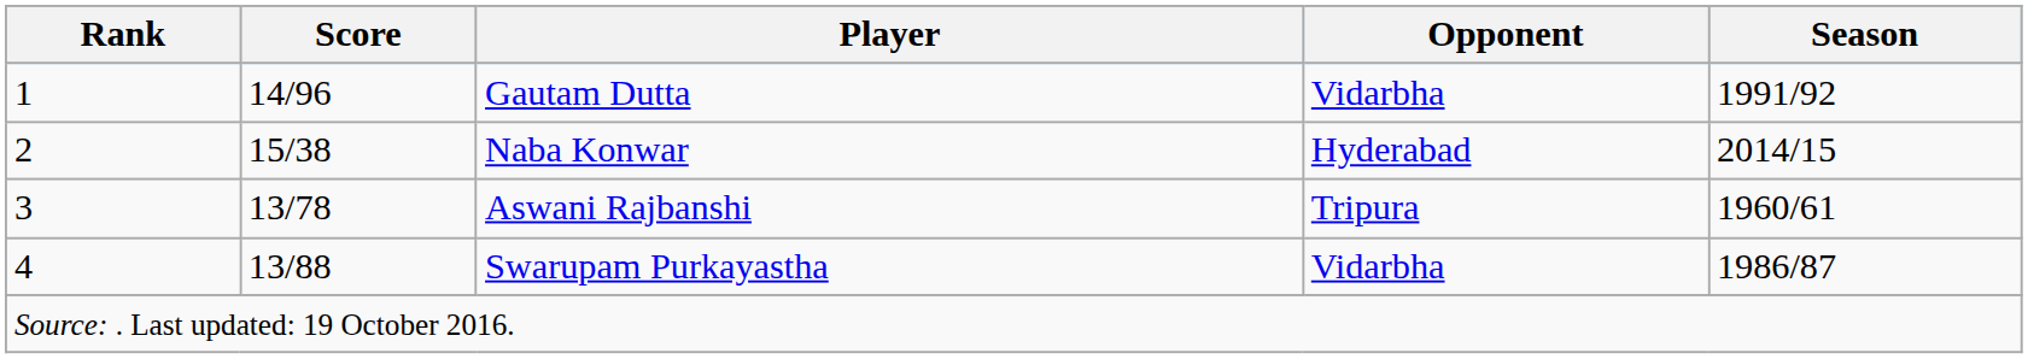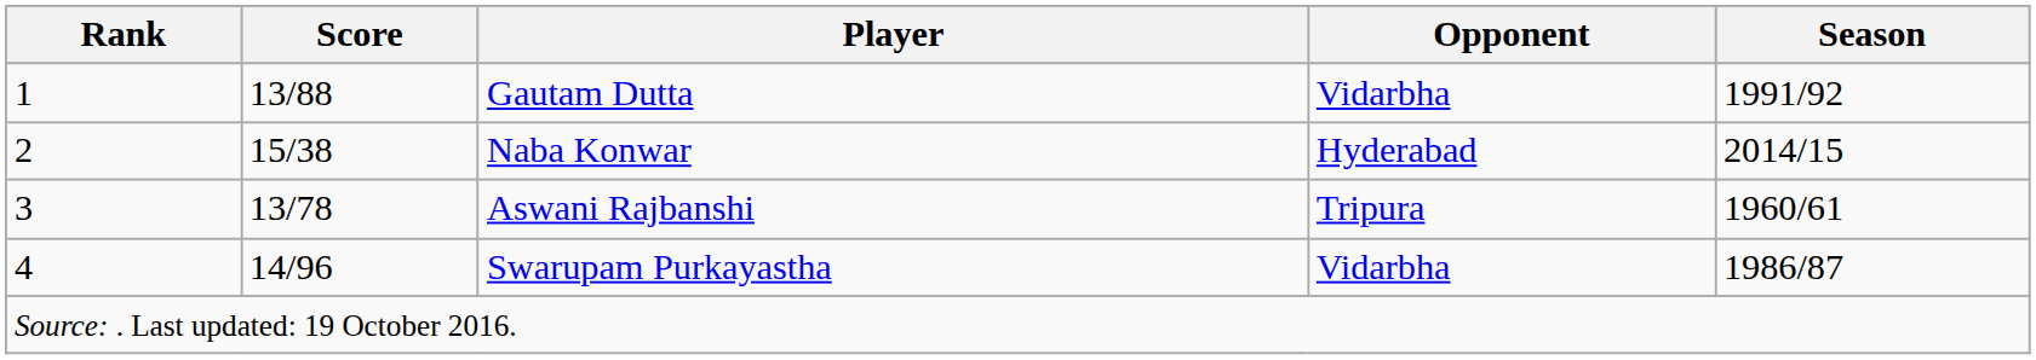Gautam Dutta | Score: 14/96 -> 13/88
Swarupam Purkayastha | Score: 13/88 -> 14/96
